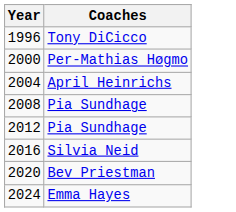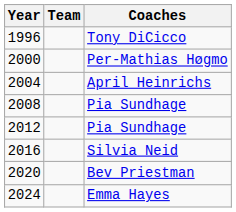+ column: Team
